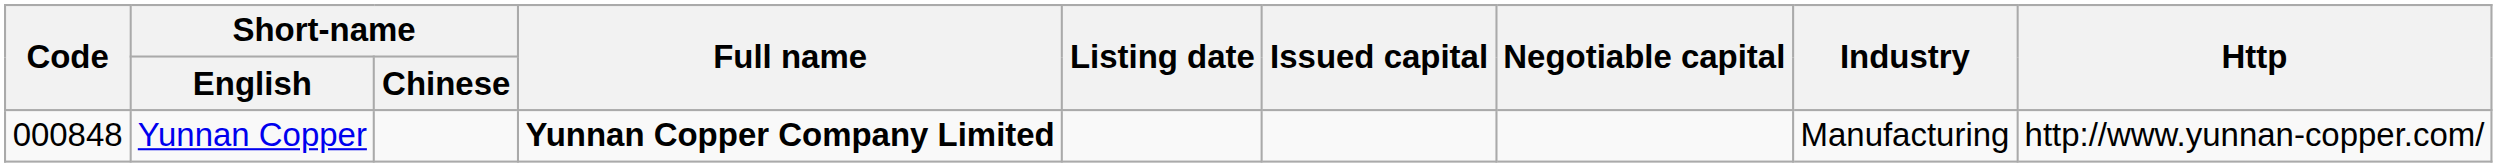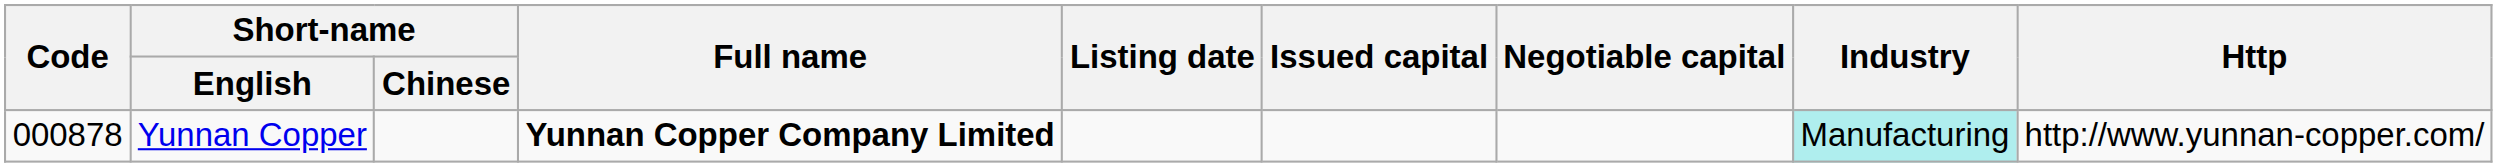Yunnan Copper | Code: 000848 -> 000878
Yunnan Copper | Industry: no background -> paleturquoise background
